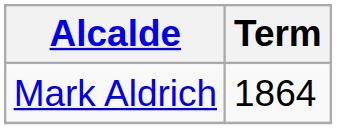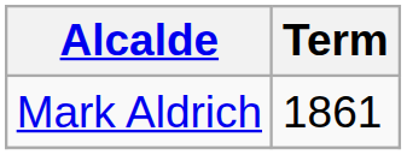Mark Aldrich | Term: 1864 -> 1861
